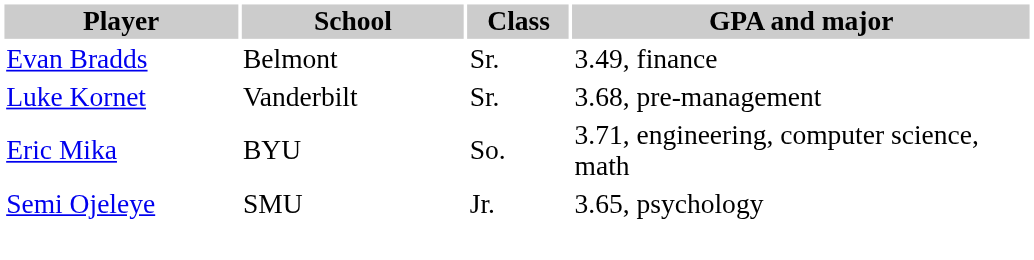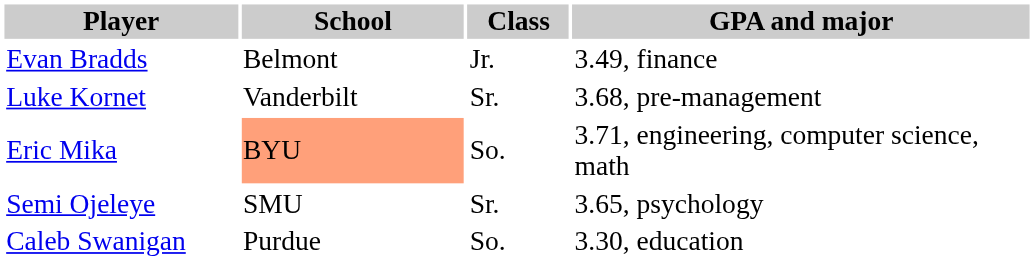Evan Bradds | Class: Sr. -> Jr.
Eric Mika | School: no background -> lightsalmon background
Semi Ojeleye | Class: Jr. -> Sr.
+ row: Caleb Swanigan | Purdue | So. | 3.30, education
